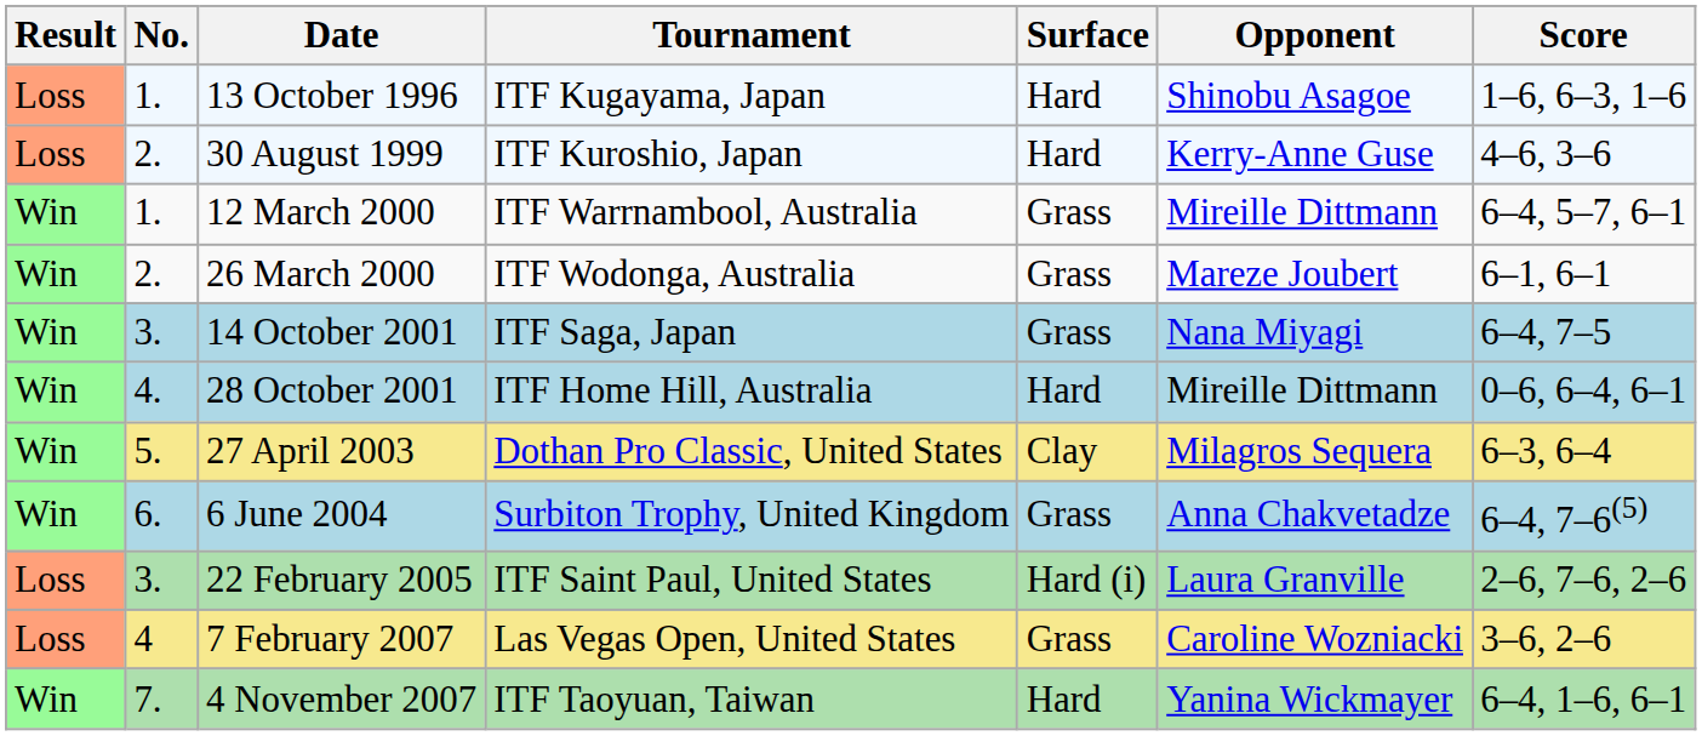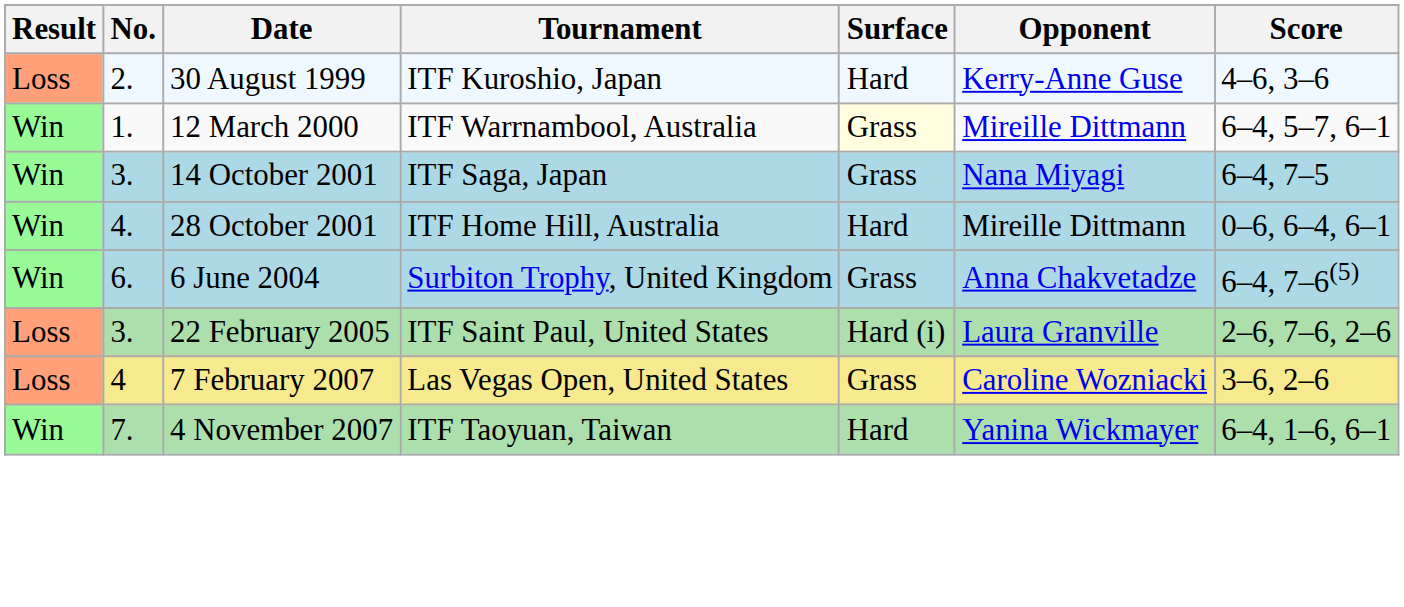- row: Loss | 1. | 13 October 1996 | ITF Kugayama, Japan | Hard | Shinobu Asagoe | 1–6, 6–3, 1–6
12 March 2000 | Surface: no background -> lightyellow background
- row: Win | 2. | 26 March 2000 | ITF Wodonga, Australia | Grass | Mareze Joubert | 6–1, 6–1
- row: Win | 5. | 27 April 2003 | Dothan Pro Classic, United States | Clay | Milagros Sequera | 6–3, 6–4
